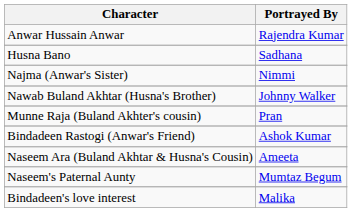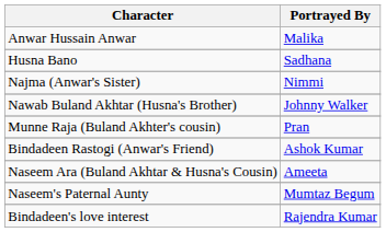Anwar Hussain Anwar | column 2: Rajendra Kumar -> Malika
Bindadeen's love interest | column 2: Malika -> Rajendra Kumar
